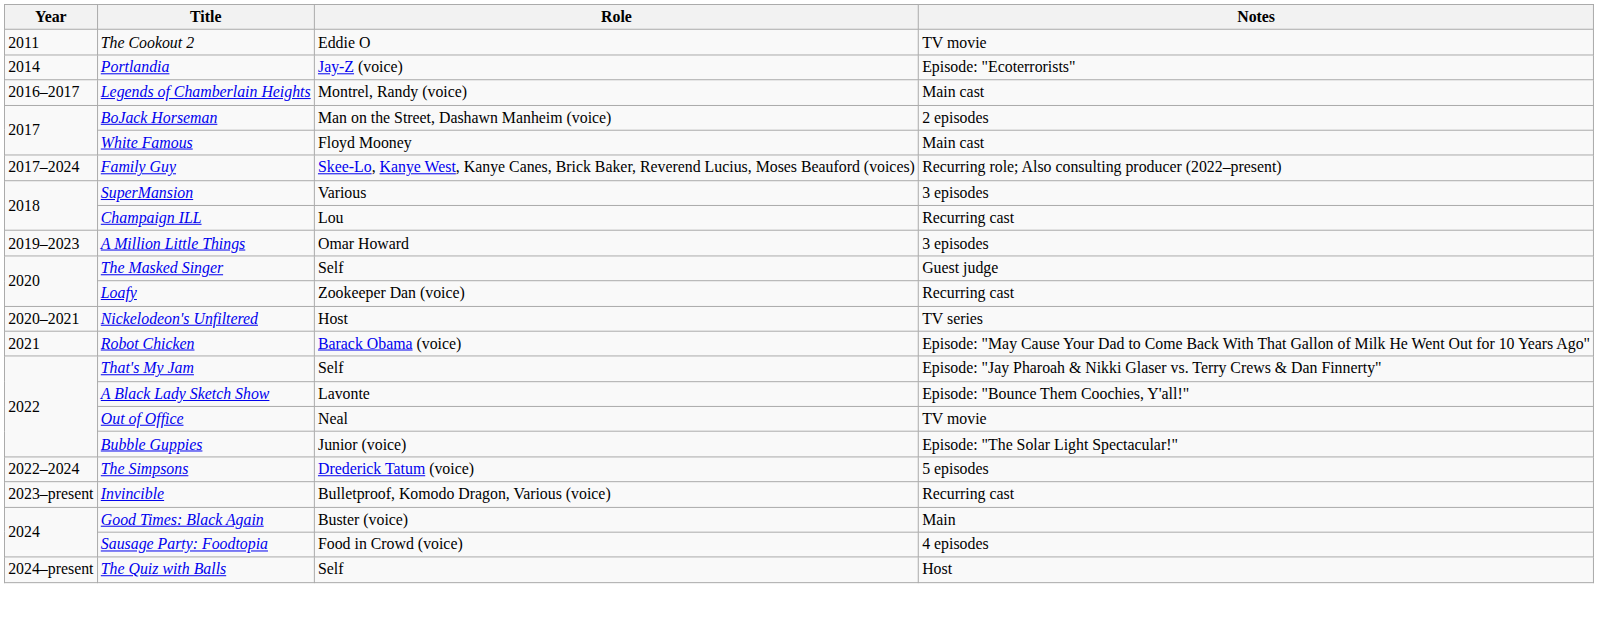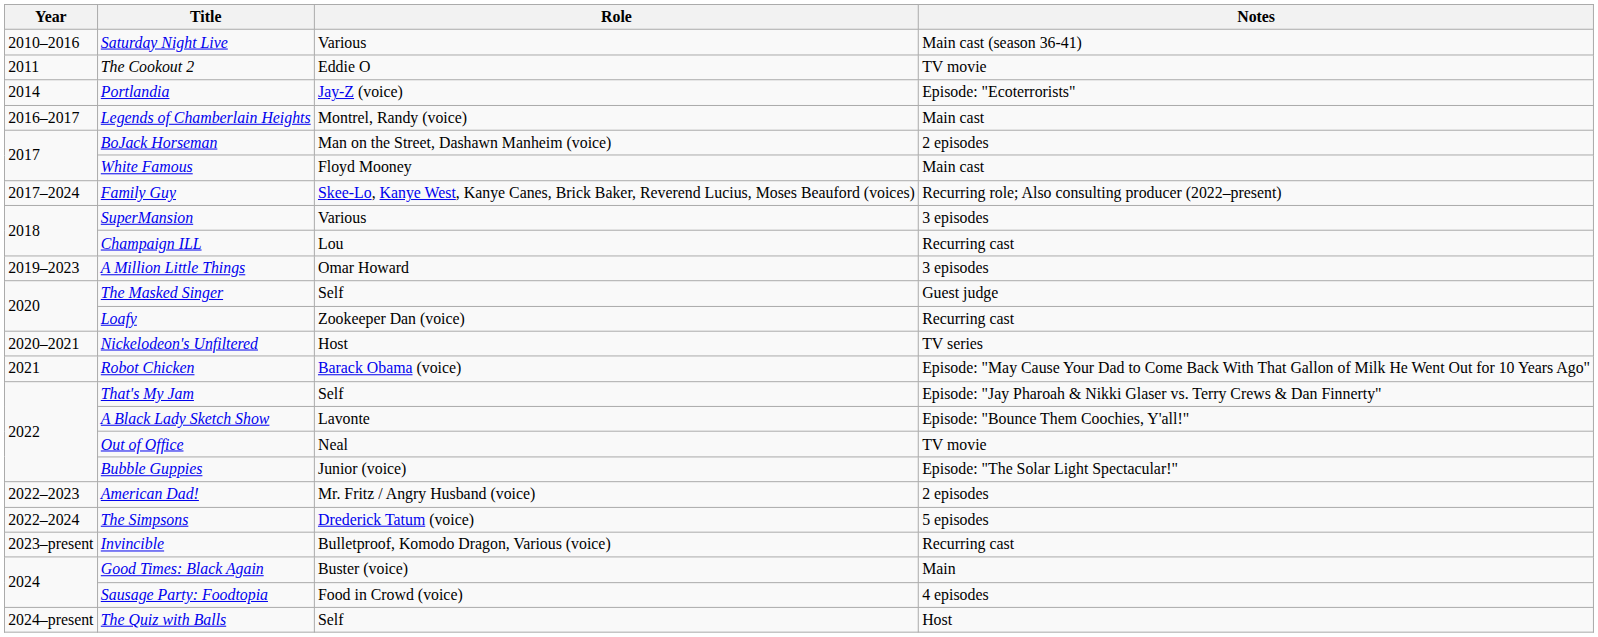+ row: 2010–2016 | Saturday Night Live | Various | Main cast (season 36-41)
+ row: 2022–2023 | American Dad! | Mr. Fritz / Angry Husband (voice) | 2 episodes
